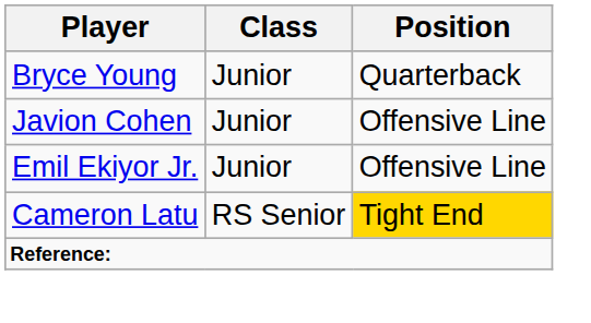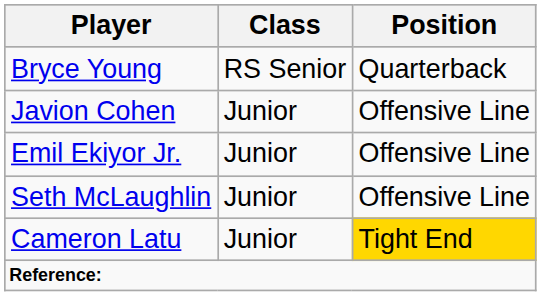Bryce Young | Class: Junior -> RS Senior
+ row: Seth McLaughlin | Junior | Offensive Line
Cameron Latu | Class: RS Senior -> Junior
